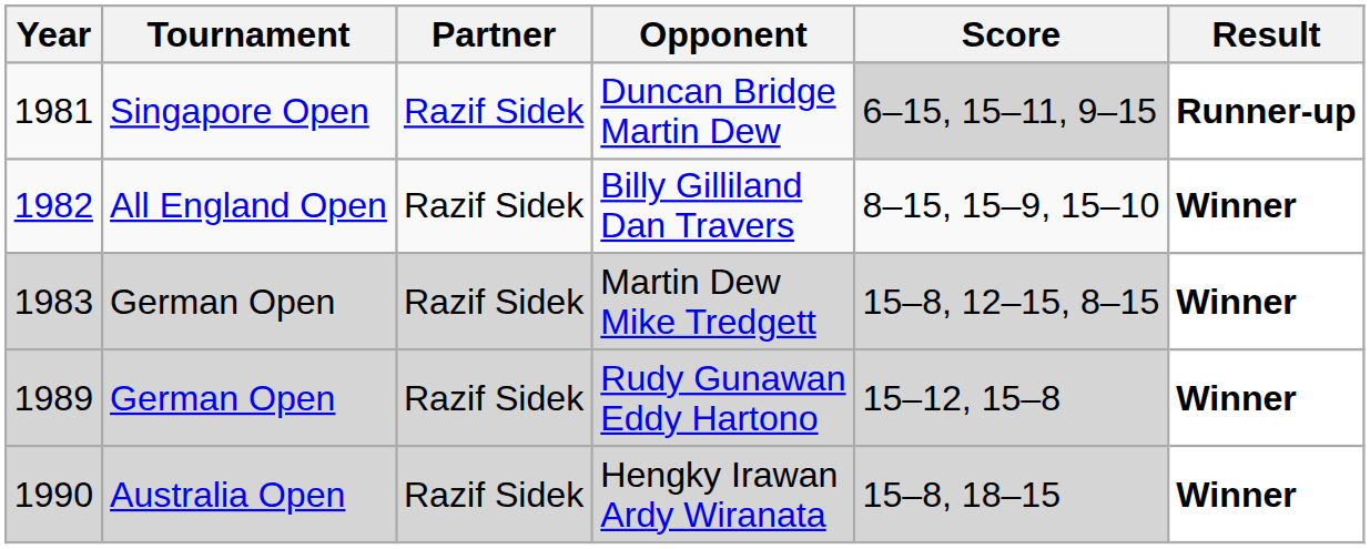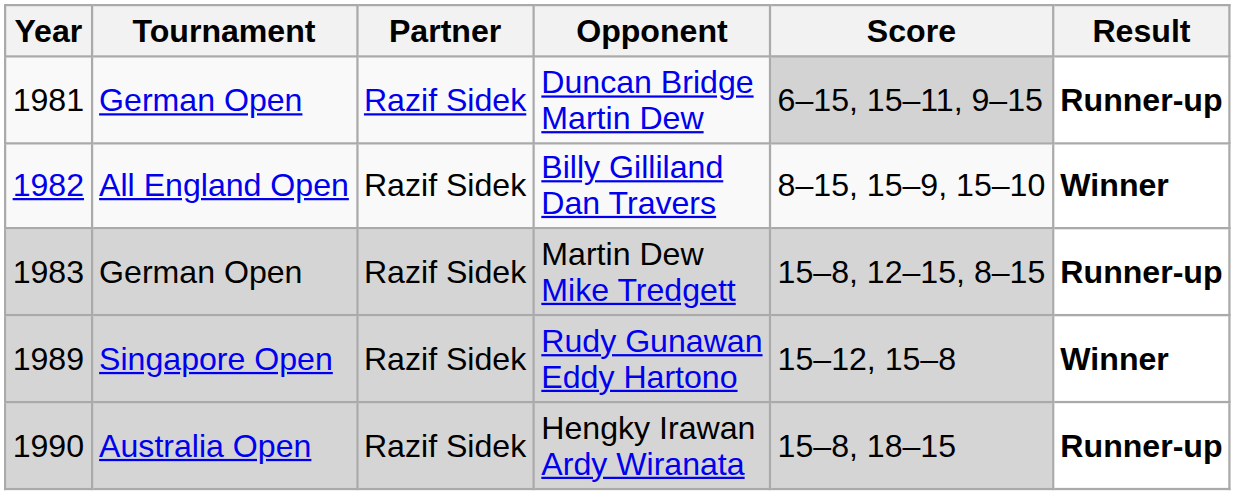Duncan Bridge Martin Dew | Tournament: Singapore Open -> German Open
Martin Dew Mike Tredgett | Result: Winner -> Runner-up
Rudy Gunawan Eddy Hartono | Tournament: German Open -> Singapore Open
Hengky Irawan Ardy Wiranata | Result: Winner -> Runner-up
